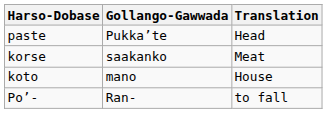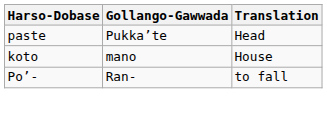- row: korse | saakanko | Meat
